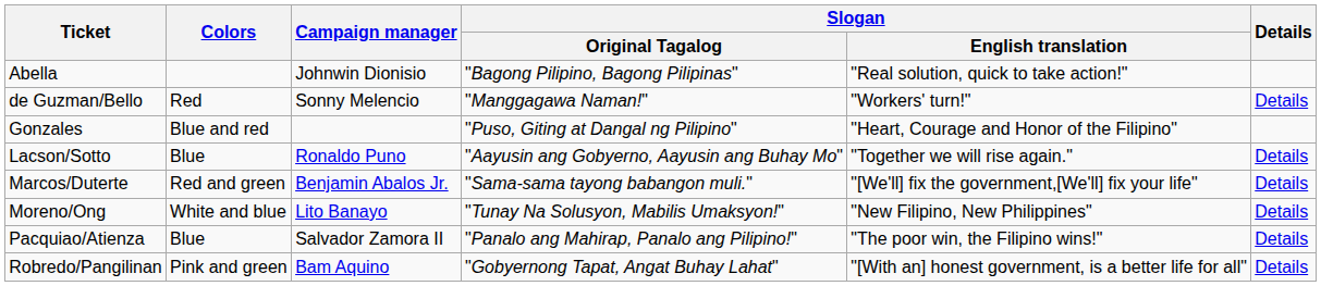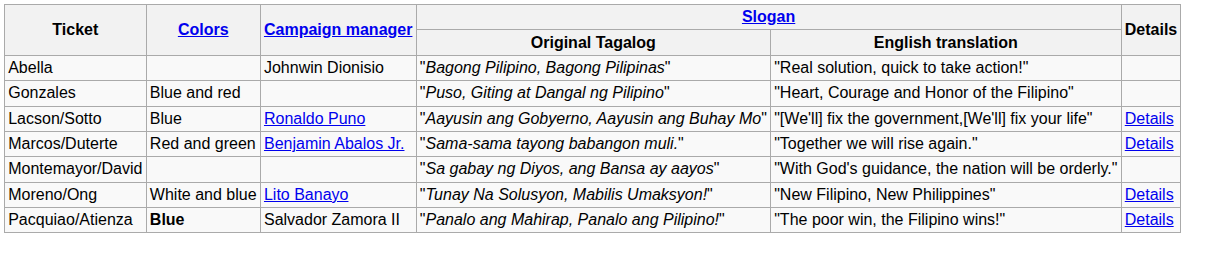- row: de Guzman/Bello | Red | Sonny Melencio | "Manggagawa Naman!" | "Workers' turn!" | Details
Lacson/Sotto | Slogan / English translation: "Together we will rise again." -> "[We'll] fix the government,[We'll] fix your life"
Marcos/Duterte | Slogan / English translation: "[We'll] fix the government,[We'll] fix your life" -> "Together we will rise again."
+ row: Montemayor/David | "Sa gabay ng Diyos, ang Bansa ay aayos" | "With God's guidance, the nation will be orderly."
Pacquiao/Atienza | Colors: normal -> bold
- row: Robredo/Pangilinan | Pink and green | Bam Aquino | "Gobyernong Tapat, Angat Buhay Lahat" | "[With an] honest government, is a better life for all" | Details
